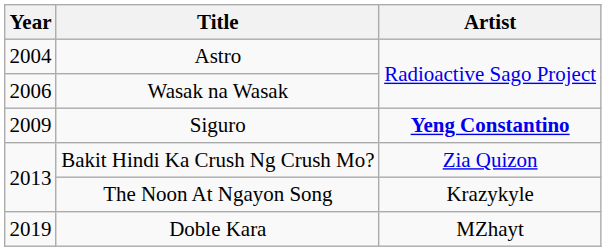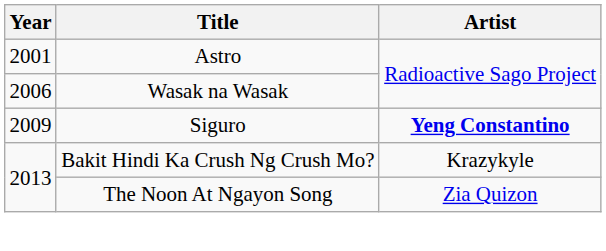Astro | Year: 2004 -> 2001
Bakit Hindi Ka Crush Ng Crush Mo? | Artist: Zia Quizon -> Krazykyle
The Noon At Ngayon Song | Artist: Krazykyle -> Zia Quizon
- row: 2019 | Doble Kara | MZhayt
